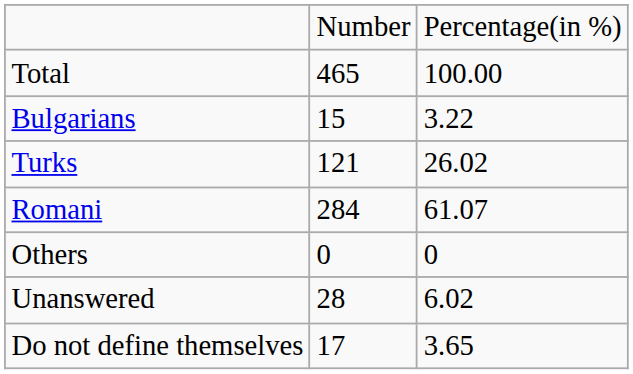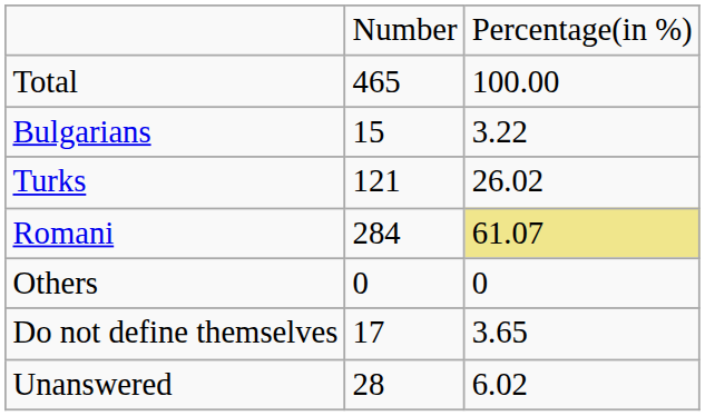Romani | column 3: no background -> khaki background
rows swapped: Do not define themselves <-> Unanswered
